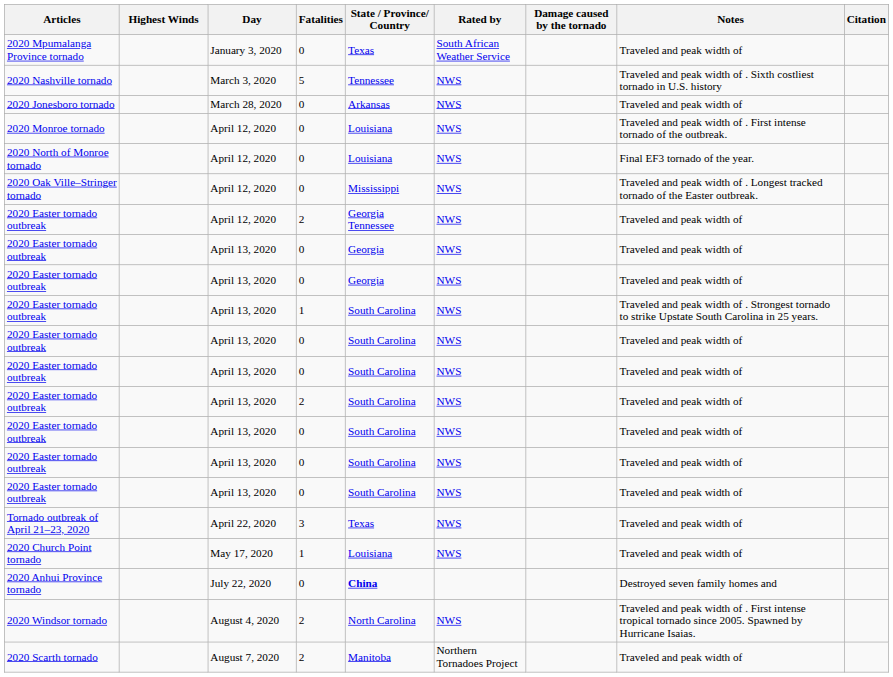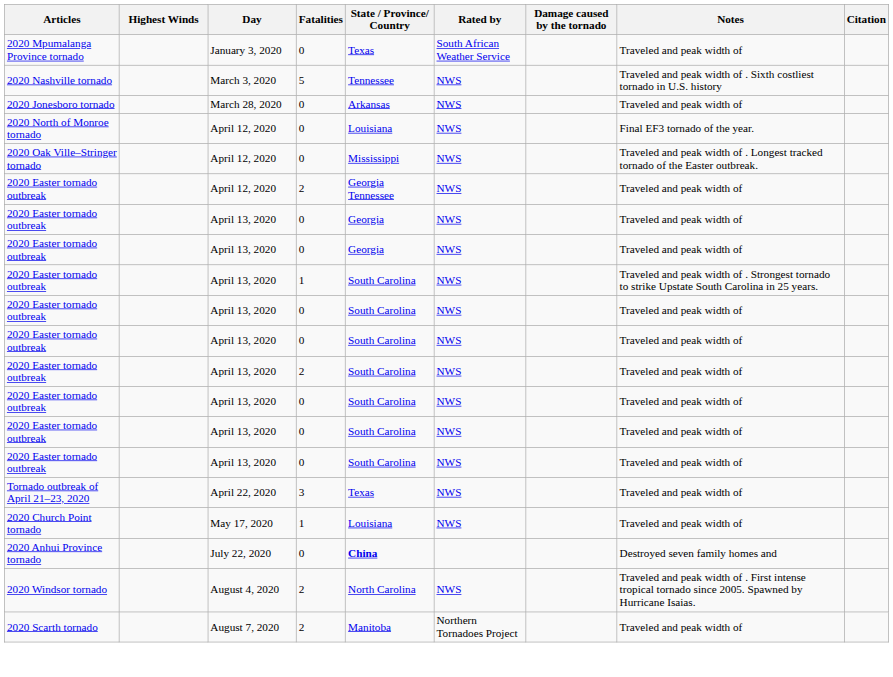- row: 2020 Monroe tornado | April 12, 2020 | 0 | Louisiana | NWS | Traveled and peak width of . First intense tornado of the outbreak.
